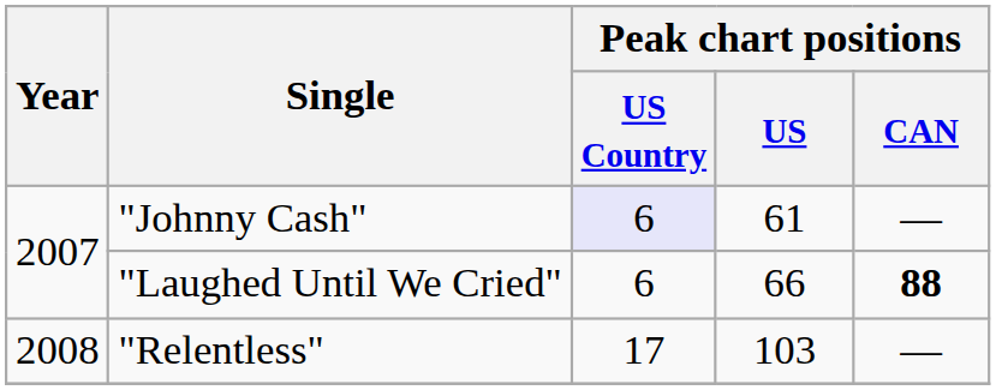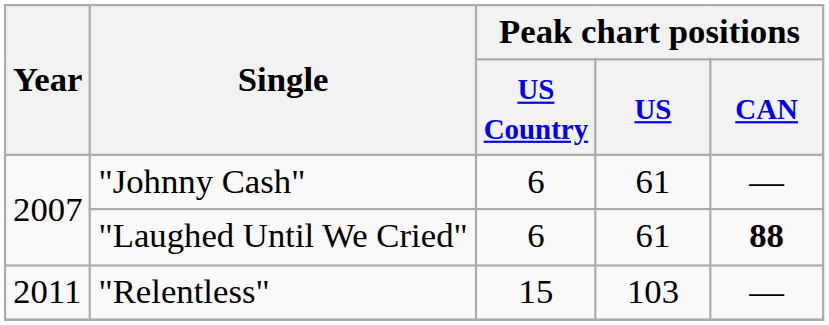"Johnny Cash" | Peak chart positions / US Country: lavender background -> no background
"Laughed Until We Cried" | Peak chart positions / US: 66 -> 61
"Relentless" | Year: 2008 -> 2011
"Relentless" | Peak chart positions / US Country: 17 -> 15
